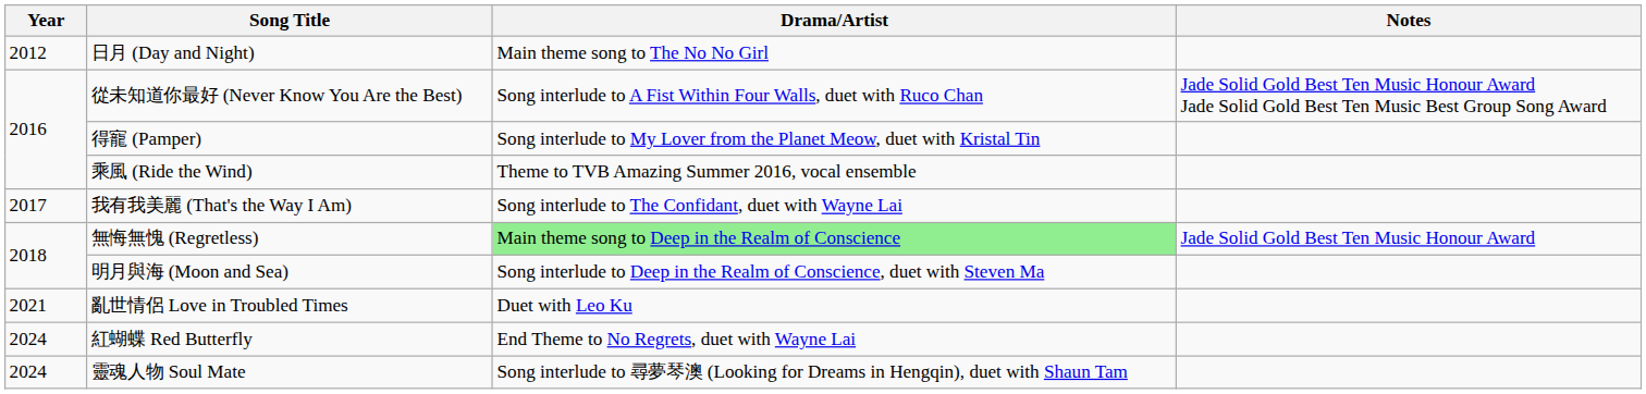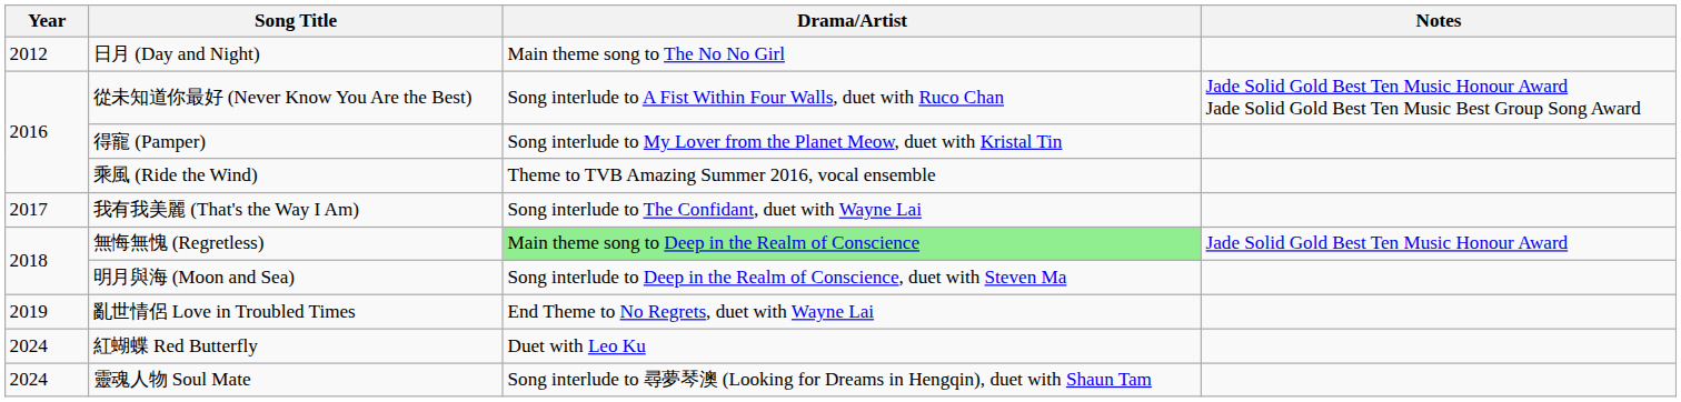亂世情侶 Love in Troubled Times | Year: 2021 -> 2019
亂世情侶 Love in Troubled Times | Drama/Artist: Duet with Leo Ku -> End Theme to No Regrets, duet with Wayne Lai
紅蝴蝶 Red Butterfly | Drama/Artist: End Theme to No Regrets, duet with Wayne Lai -> Duet with Leo Ku
